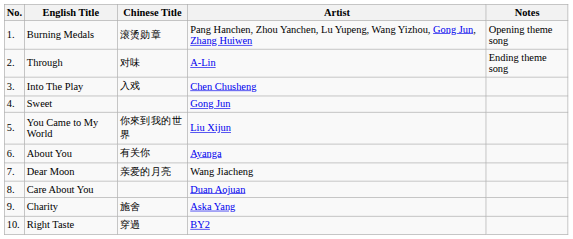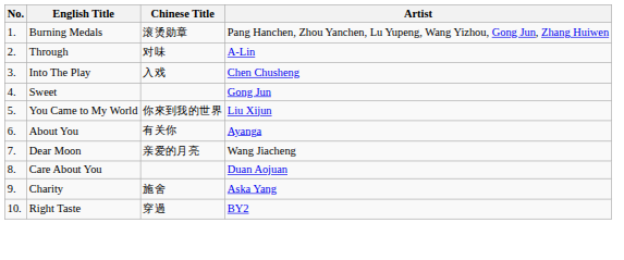- column: Notes | Opening theme song | Ending theme song
